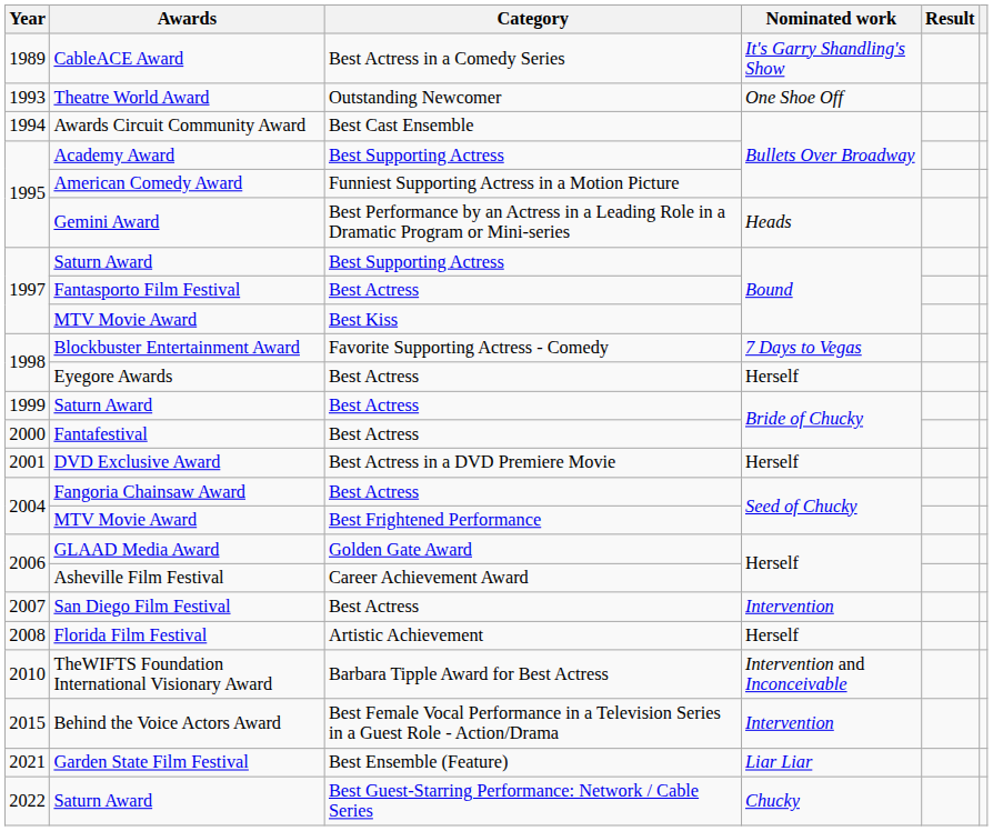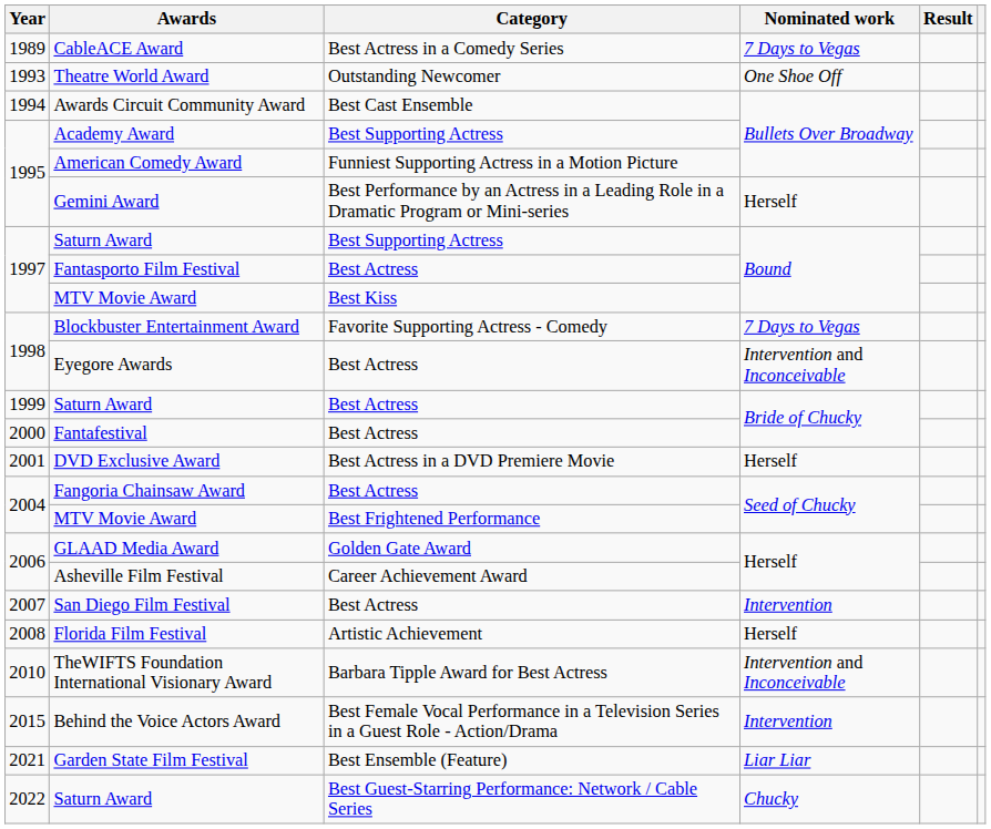CableACE Award | Nominated work: It's Garry Shandling's Show -> 7 Days to Vegas
Gemini Award | Nominated work: Heads -> Herself
Eyegore Awards | Nominated work: Herself -> Intervention and Inconceivable
